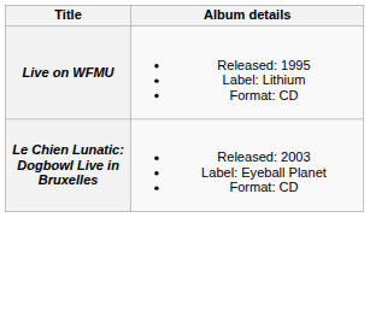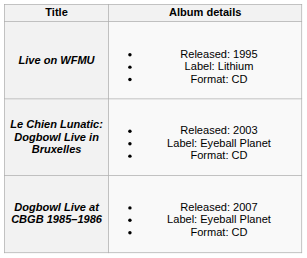+ row: Dogbowl Live at CBGB 1985–1986 | Released: 2007 Label: Eyeball Planet Format: CD
